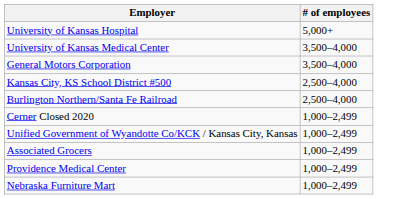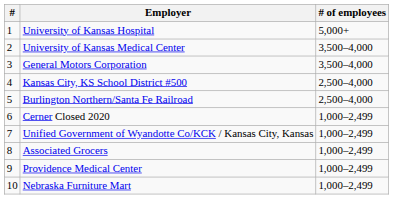+ column: # | 1 | 2 | 3 | 4 | 5 | 6 | 7 | 8 | 9 | 10
